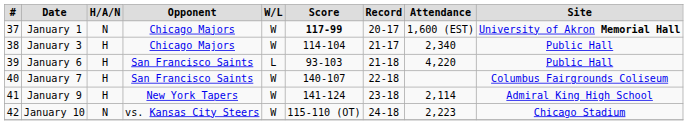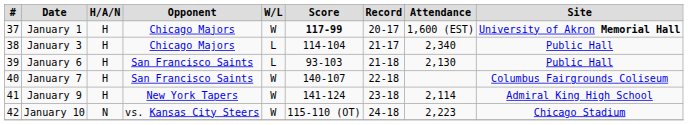January 1 | H/A/N: N -> H
January 3 | W/L: W -> L
January 6 | Attendance: 4,220 -> 2,130
